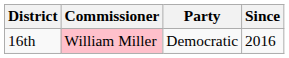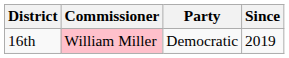16th | Since: 2016 -> 2019
